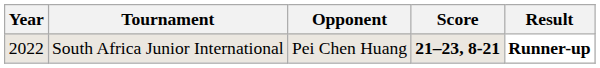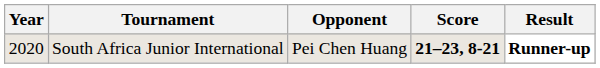South Africa Junior International | Year: 2022 -> 2020
